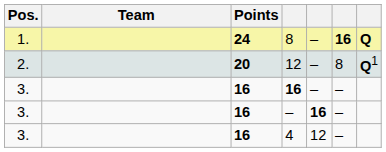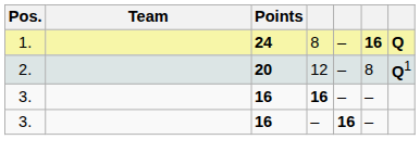- row: 3. | 16 | 4 | 12 | –
